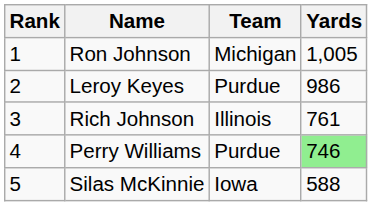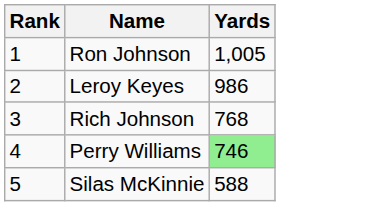- column: Team | Michigan | Purdue | Illinois | Purdue | Iowa
Rich Johnson | Yards: 761 -> 768
